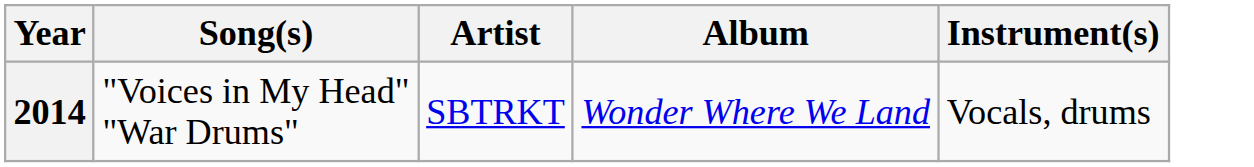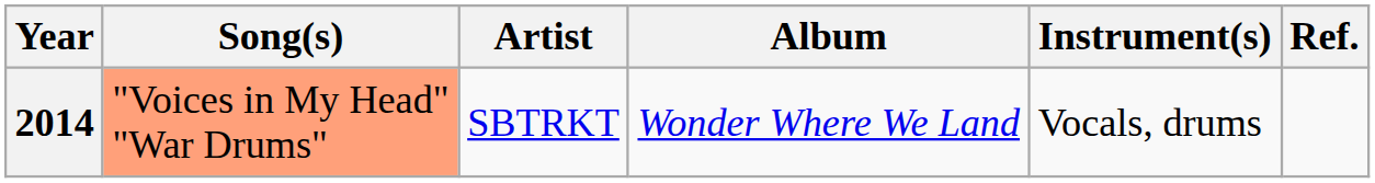+ column: Ref.
2014 | Song(s): no background -> lightsalmon background
